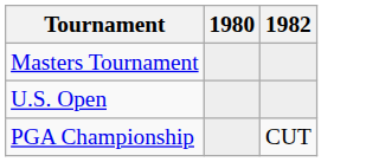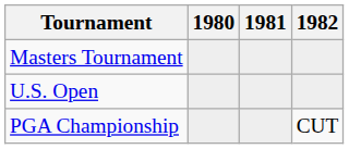+ column: 1981
